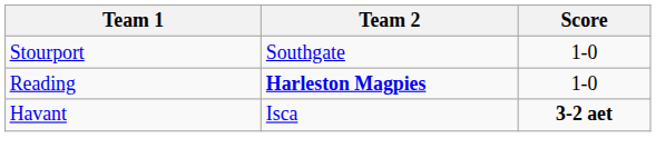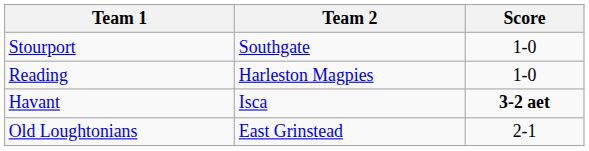Reading | Team 2: bold -> normal
+ row: Old Loughtonians | East Grinstead | 2-1
